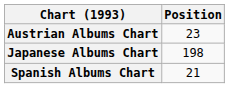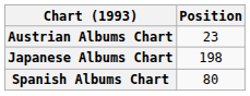Spanish Albums Chart | Position: 21 -> 80
